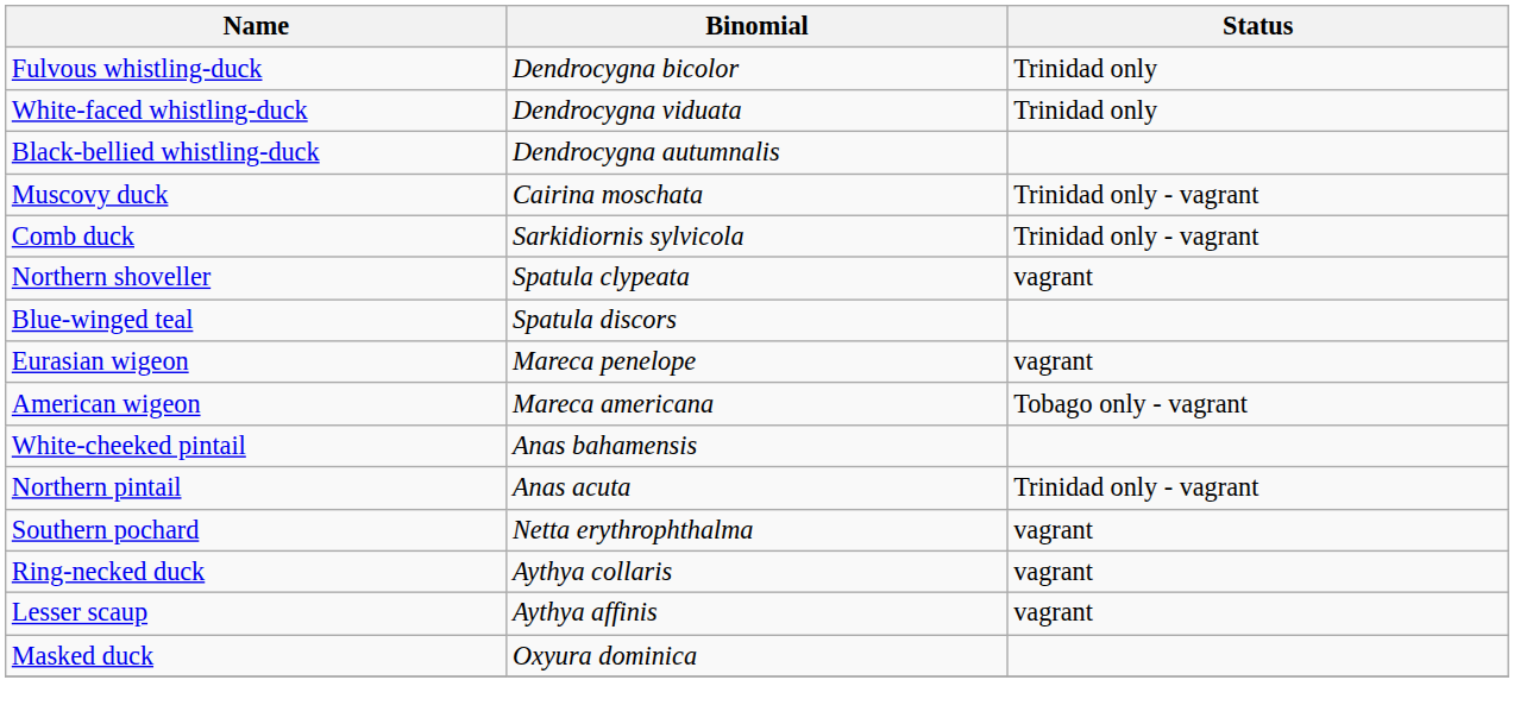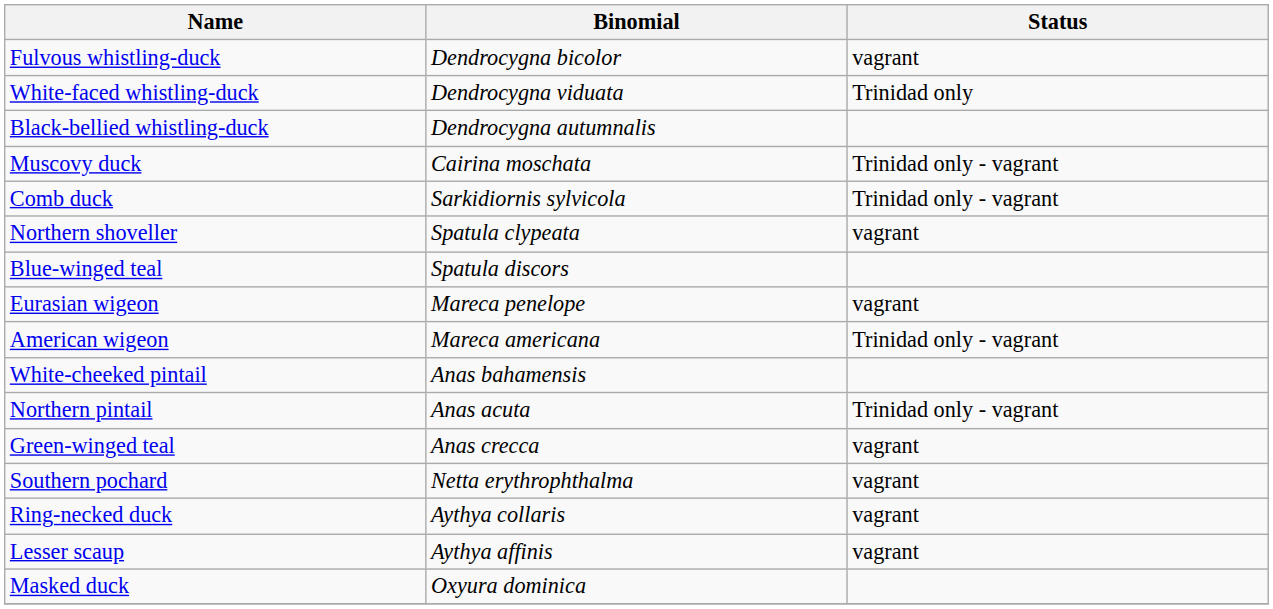Fulvous whistling-duck | Status: Trinidad only -> vagrant
American wigeon | Status: Tobago only - vagrant -> Trinidad only - vagrant
+ row: Green-winged teal | Anas crecca | vagrant
